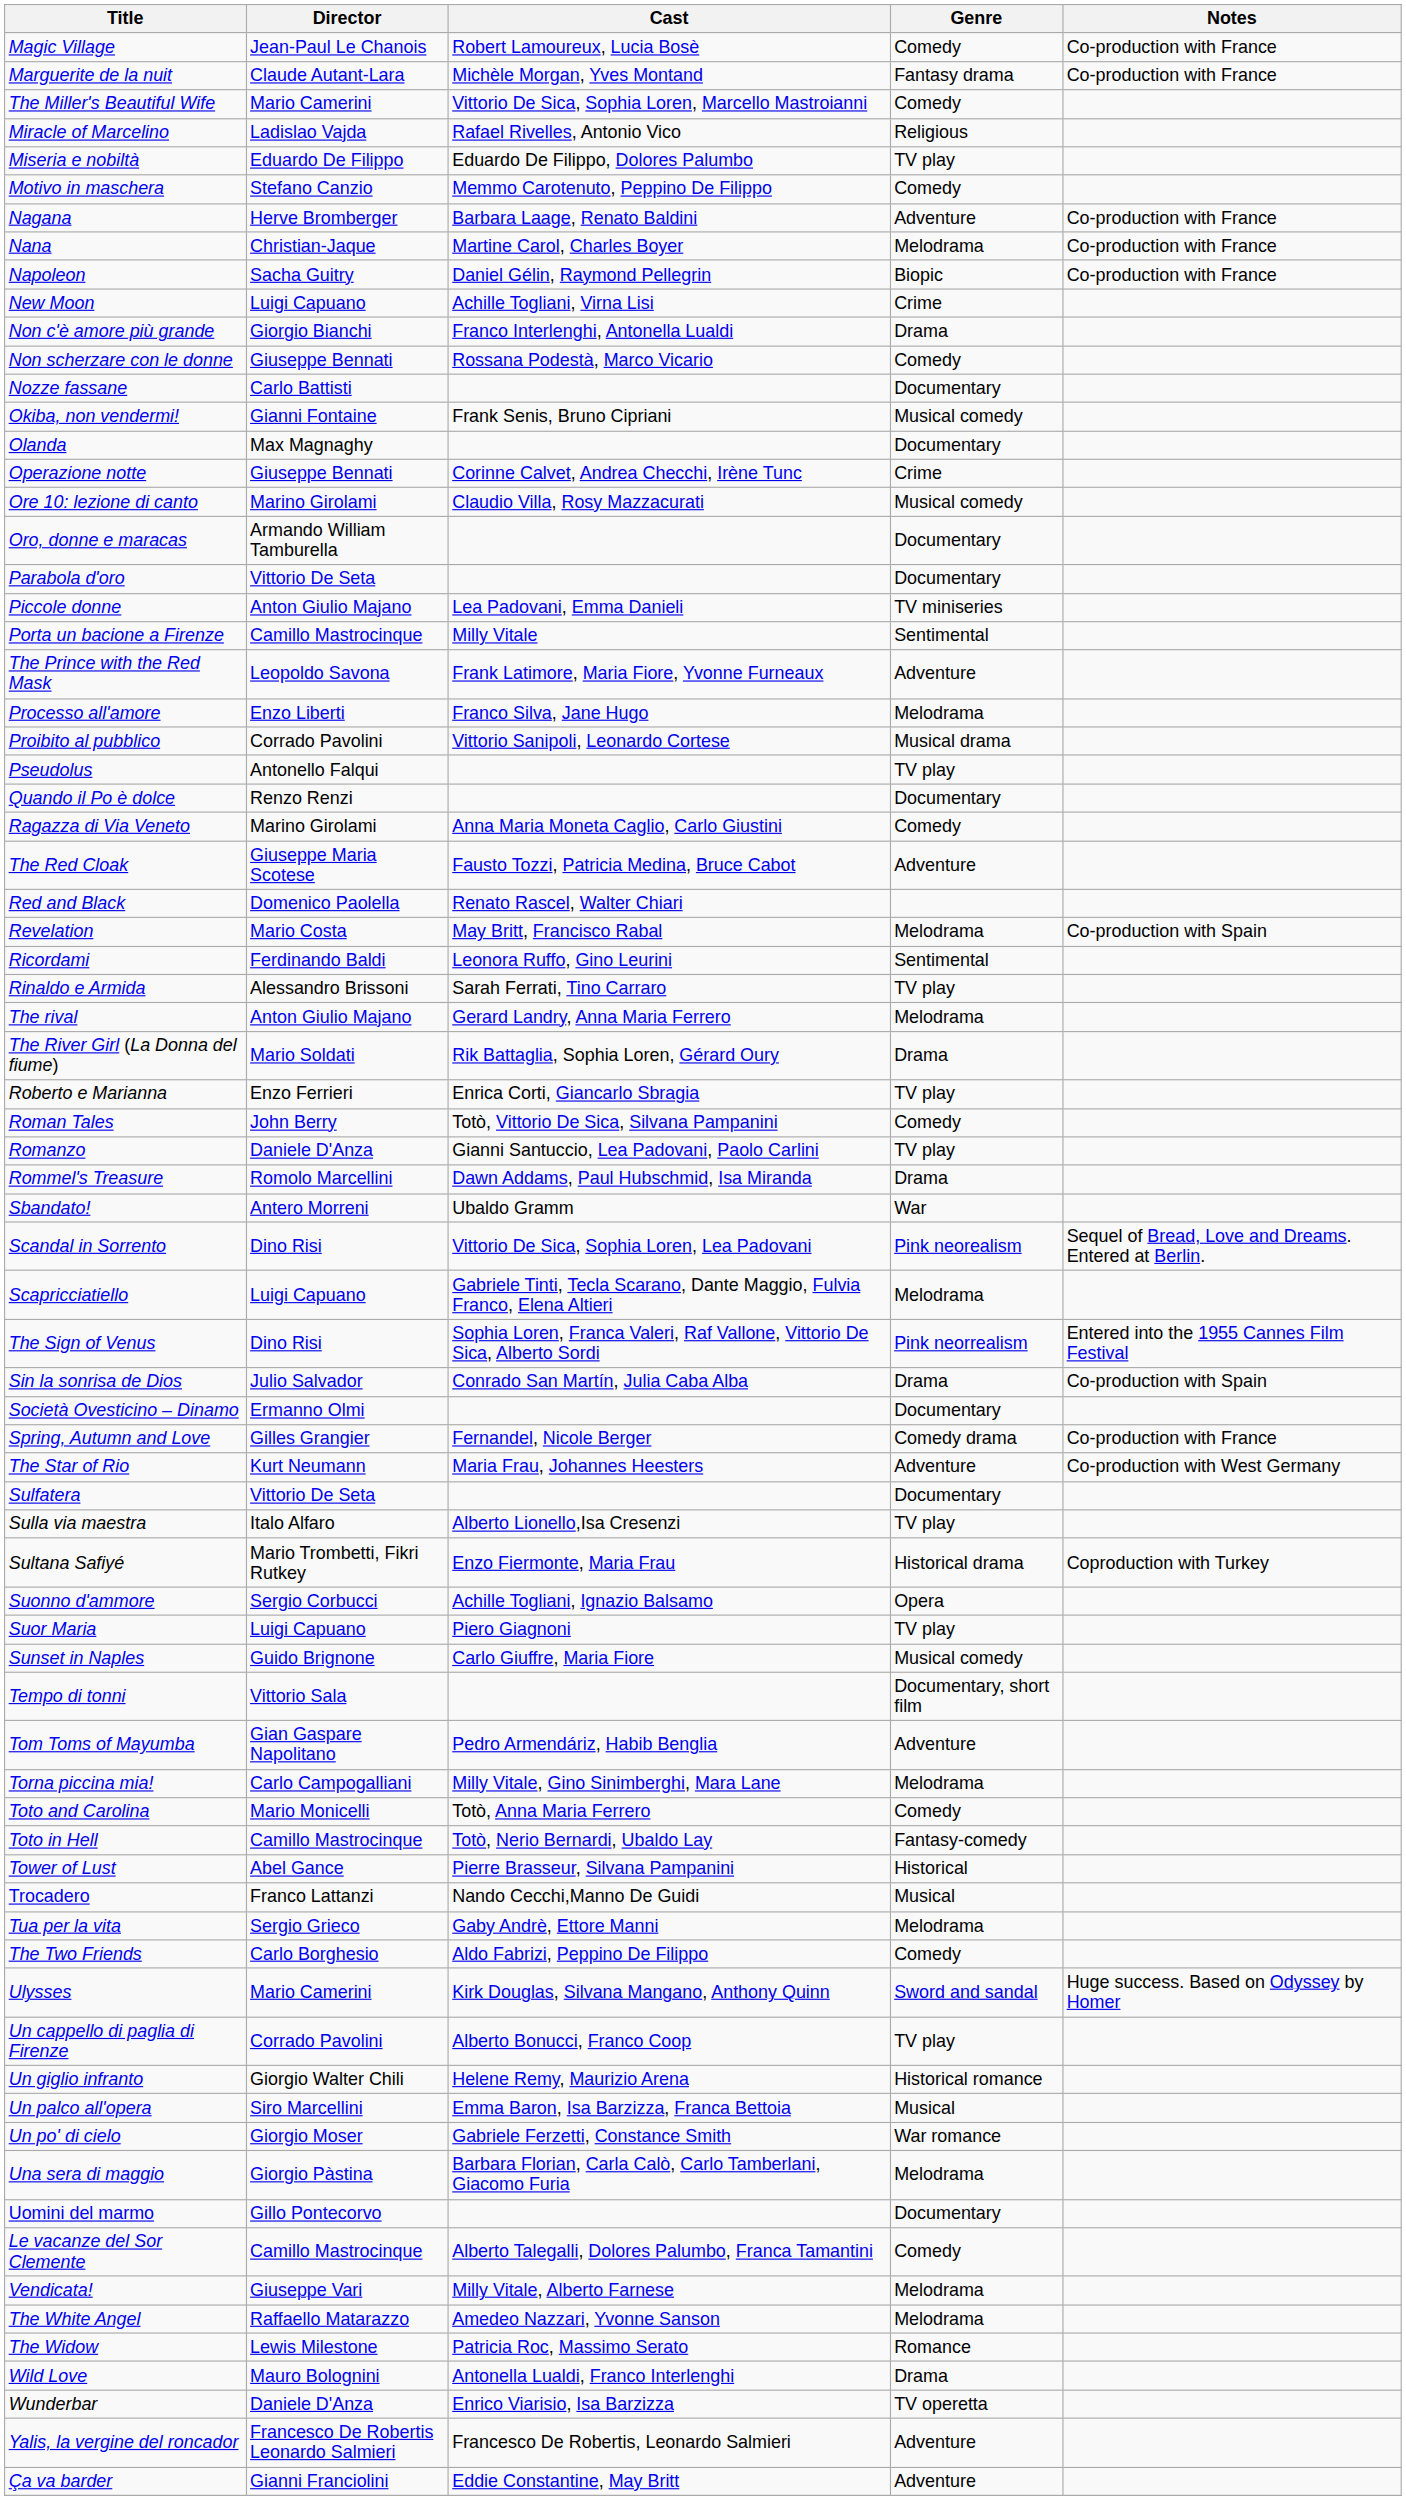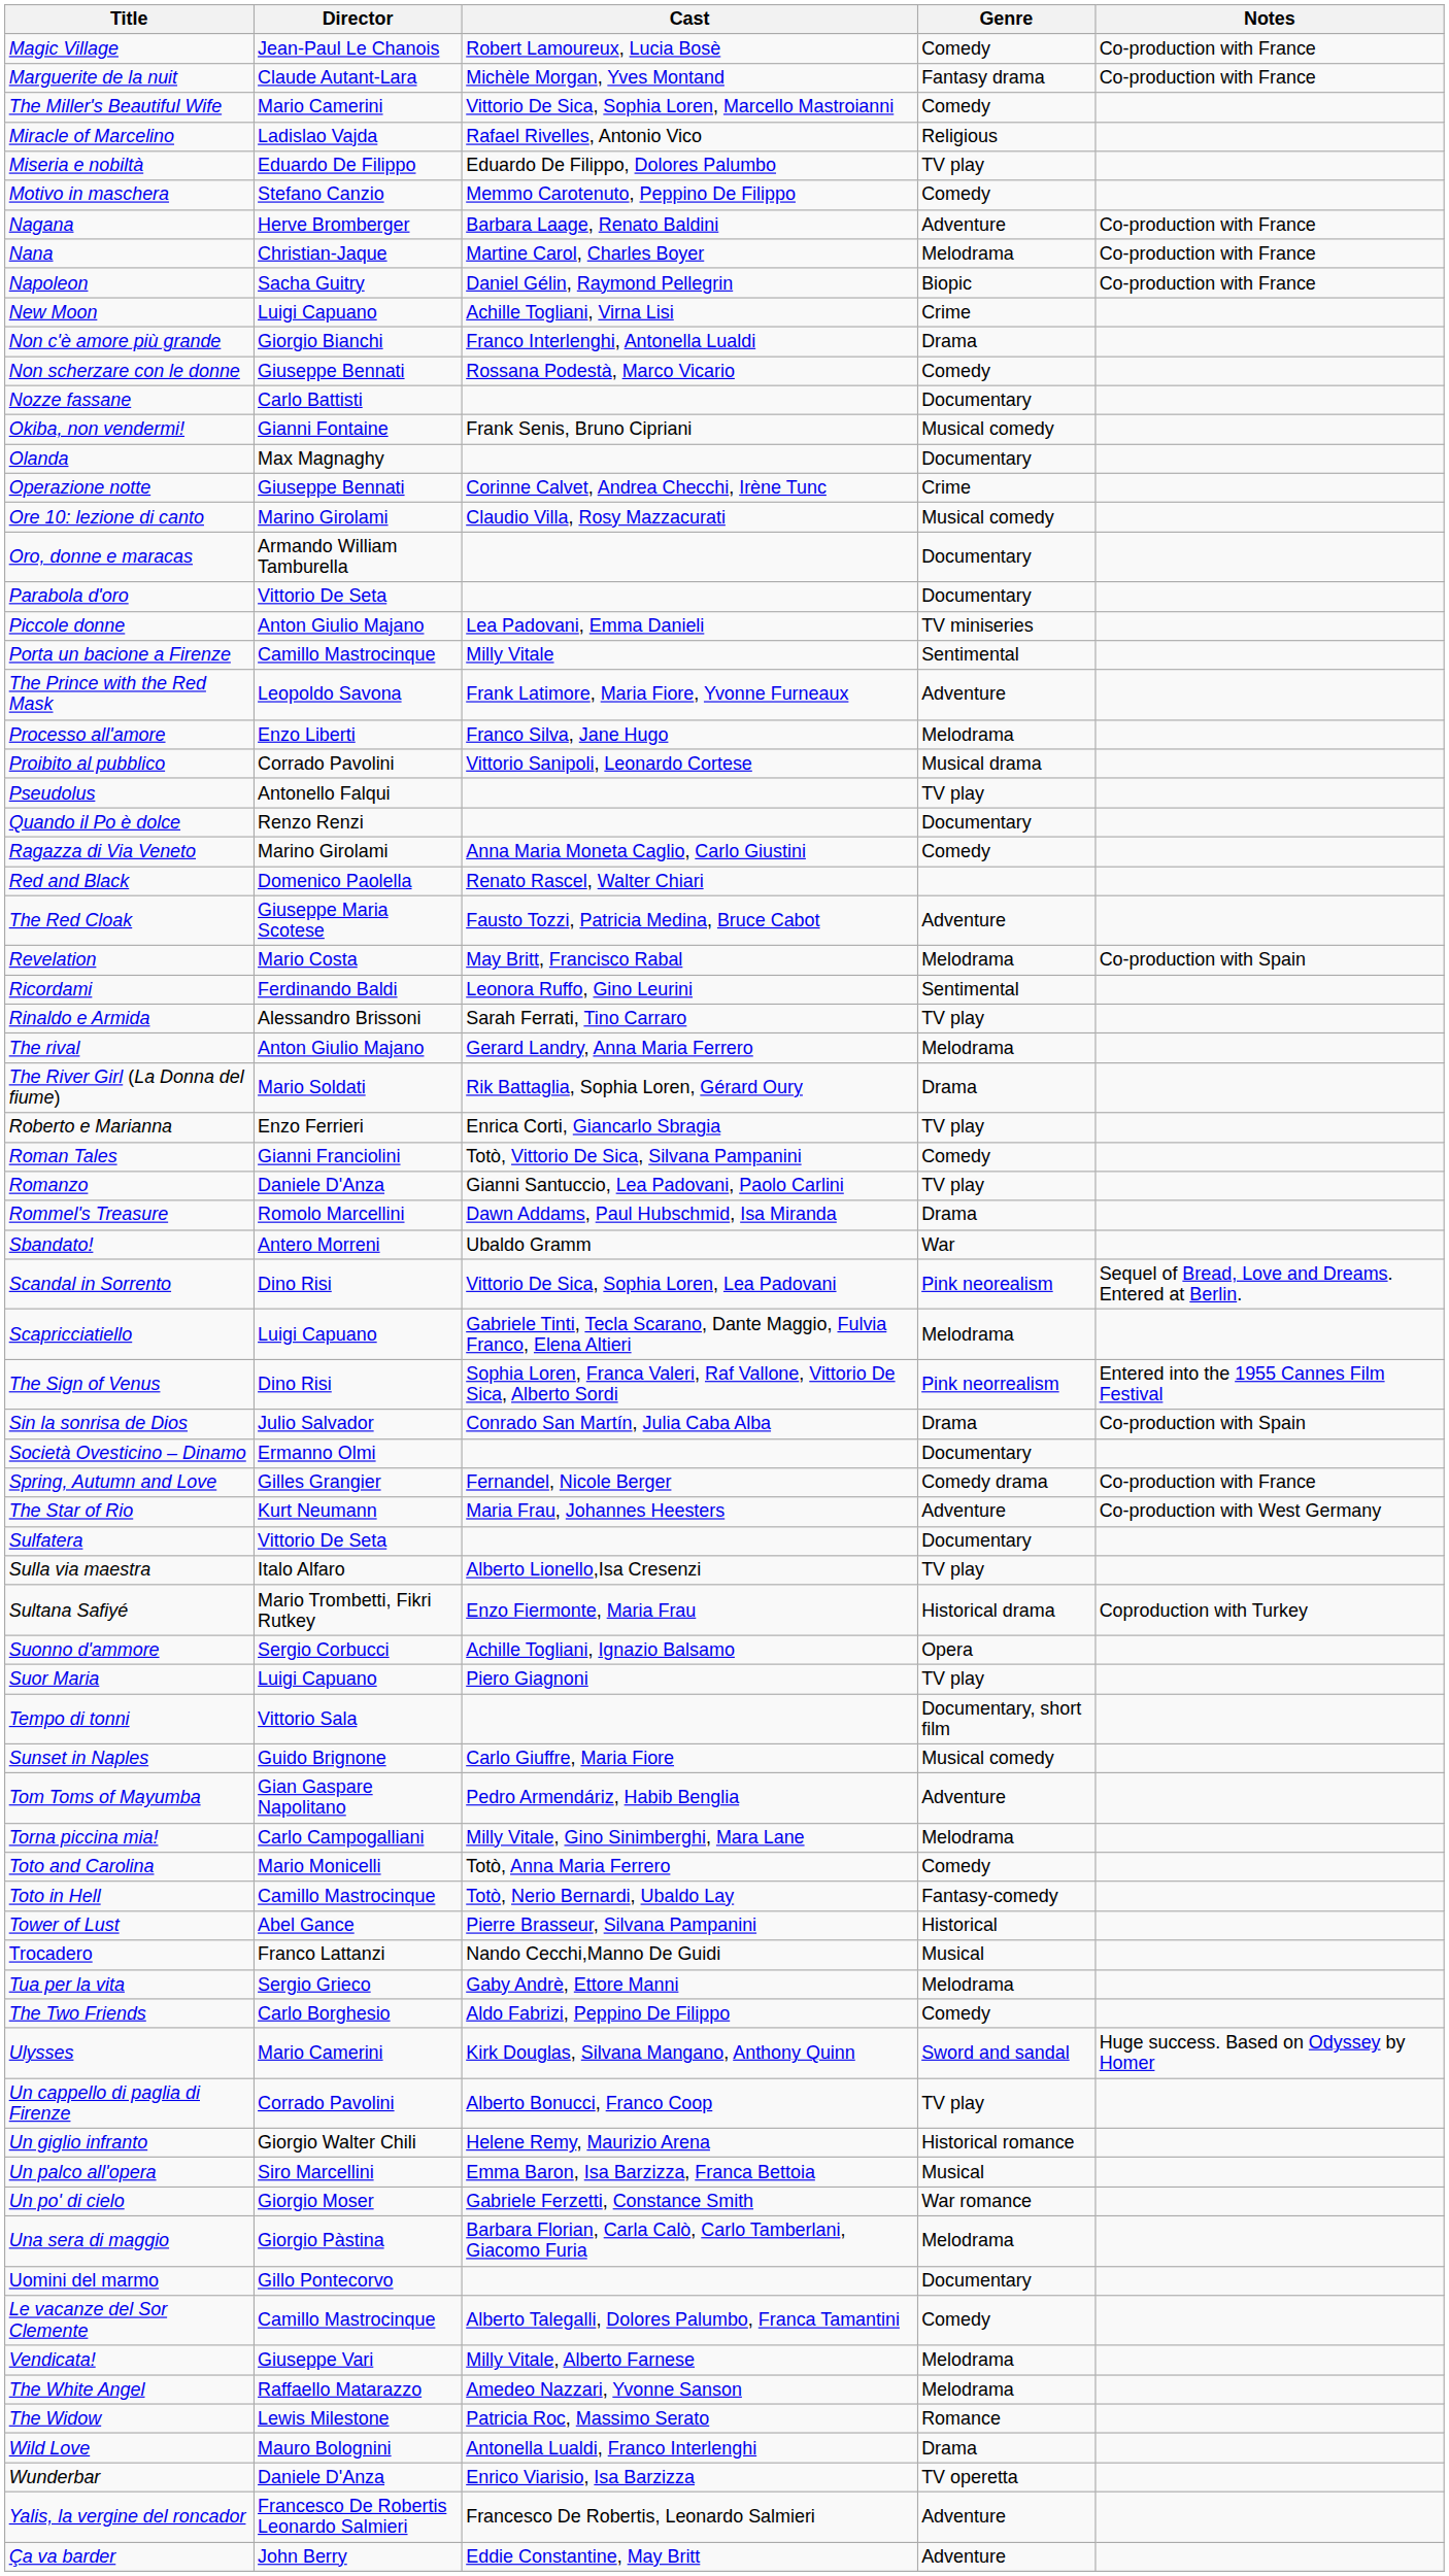rows swapped: Red and Black <-> The Red Cloak
Roman Tales | Director: John Berry -> Gianni Franciolini
rows swapped: Sunset in Naples <-> Tempo di tonni
Ça va barder | Director: Gianni Franciolini -> John Berry
